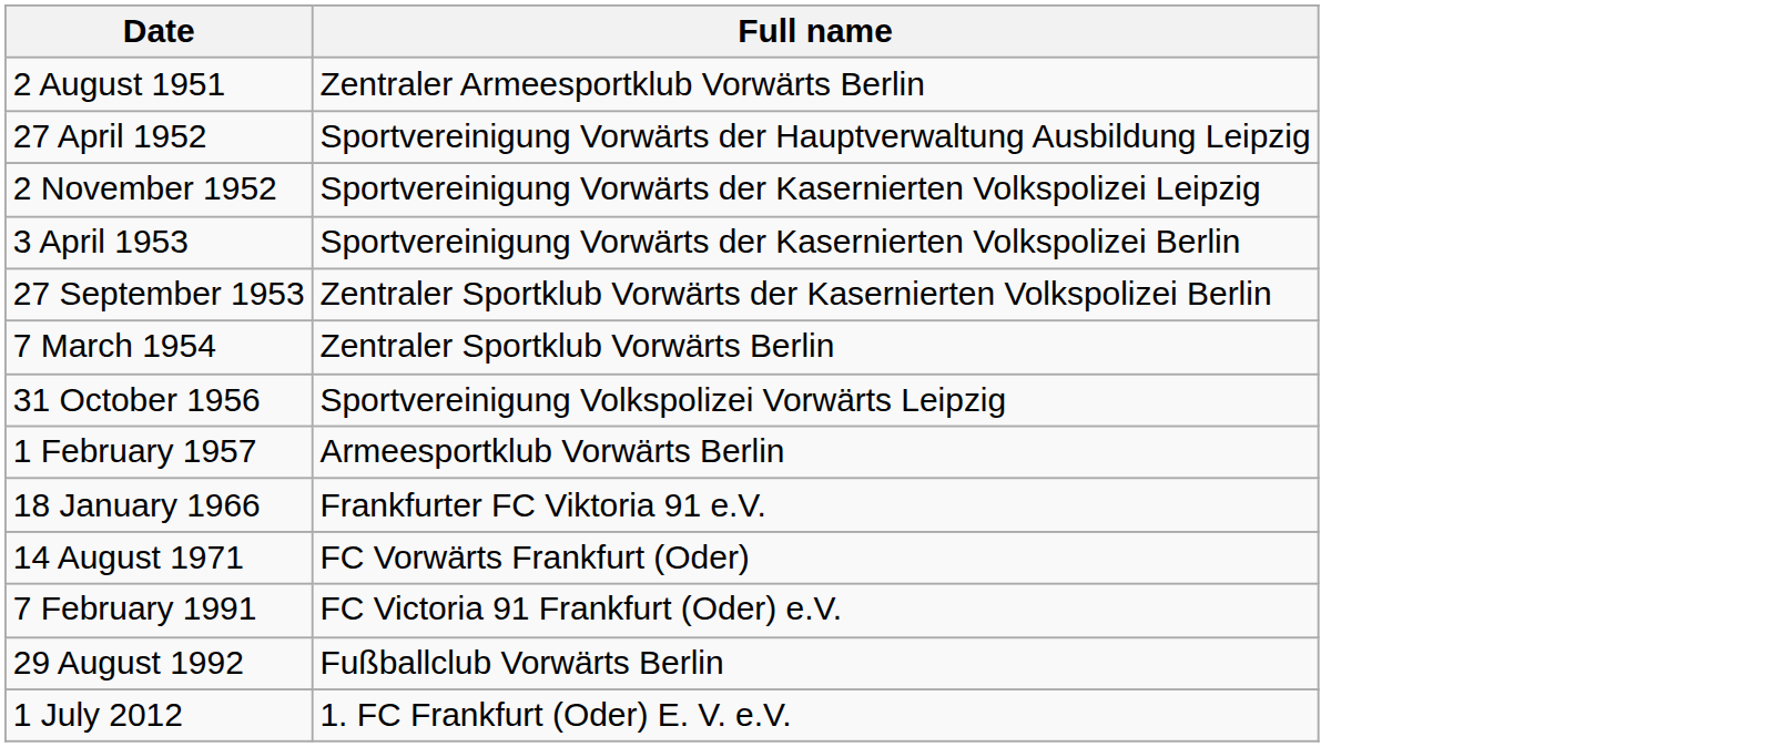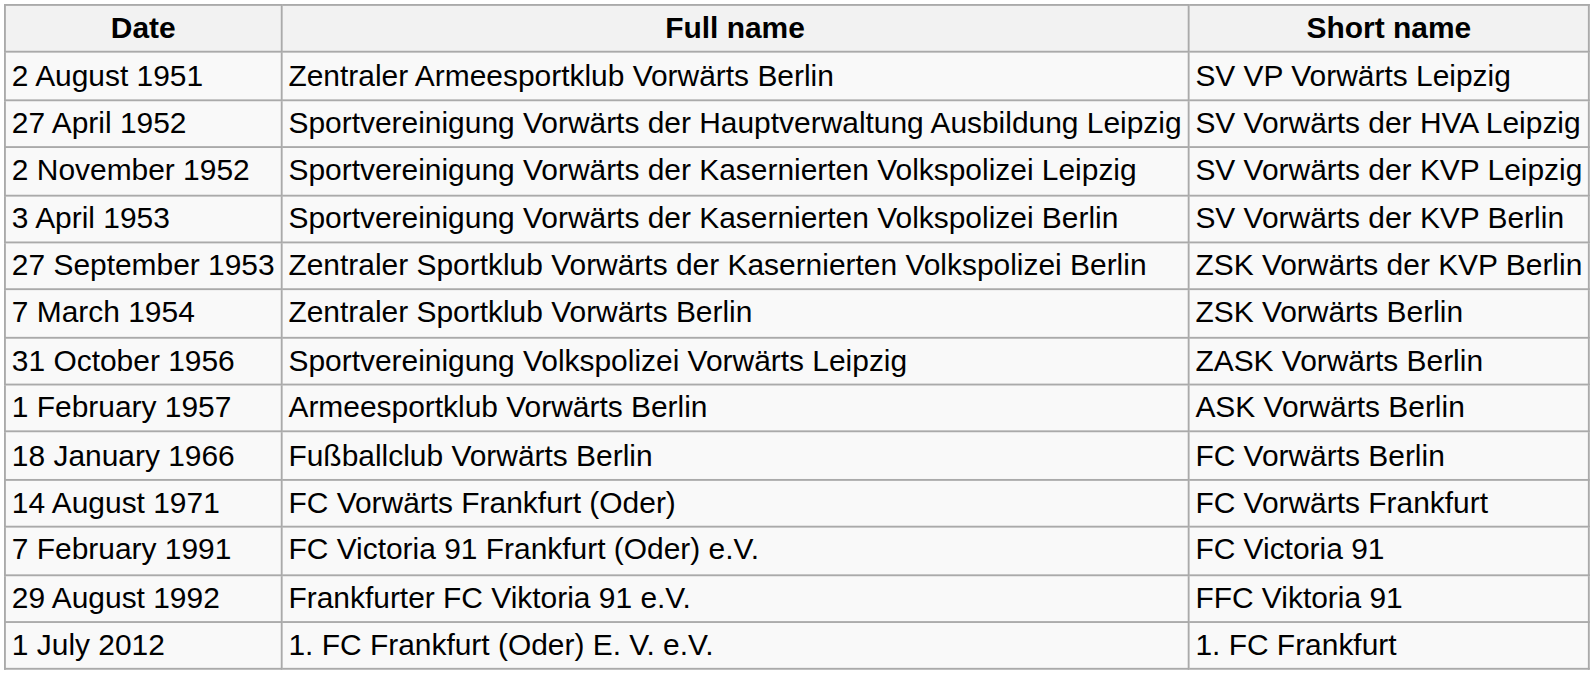+ column: Short name | SV VP Vorwärts Leipzig | SV Vorwärts der HVA Leipzig | SV Vorwärts der KVP Leipzig | SV Vorwärts der KVP Berlin | ZSK Vorwärts der KVP Berlin | ZSK Vorwärts Berlin | ZASK Vorwärts Berlin | ASK Vorwärts Berlin | FC Vorwärts Berlin | FC Vorwärts Frankfurt | FC Victoria 91 | FFC Viktoria 91 | 1. FC Frankfurt
18 January 1966 | Full name: Frankfurter FC Viktoria 91 e.V. -> Fußballclub Vorwärts Berlin
29 August 1992 | Full name: Fußballclub Vorwärts Berlin -> Frankfurter FC Viktoria 91 e.V.
